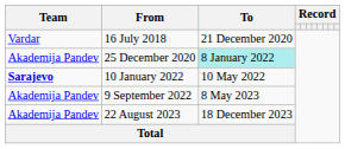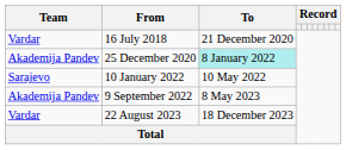10 January 2022 | Team: bold -> normal
22 August 2023 | Team: Akademija Pandev -> Vardar
